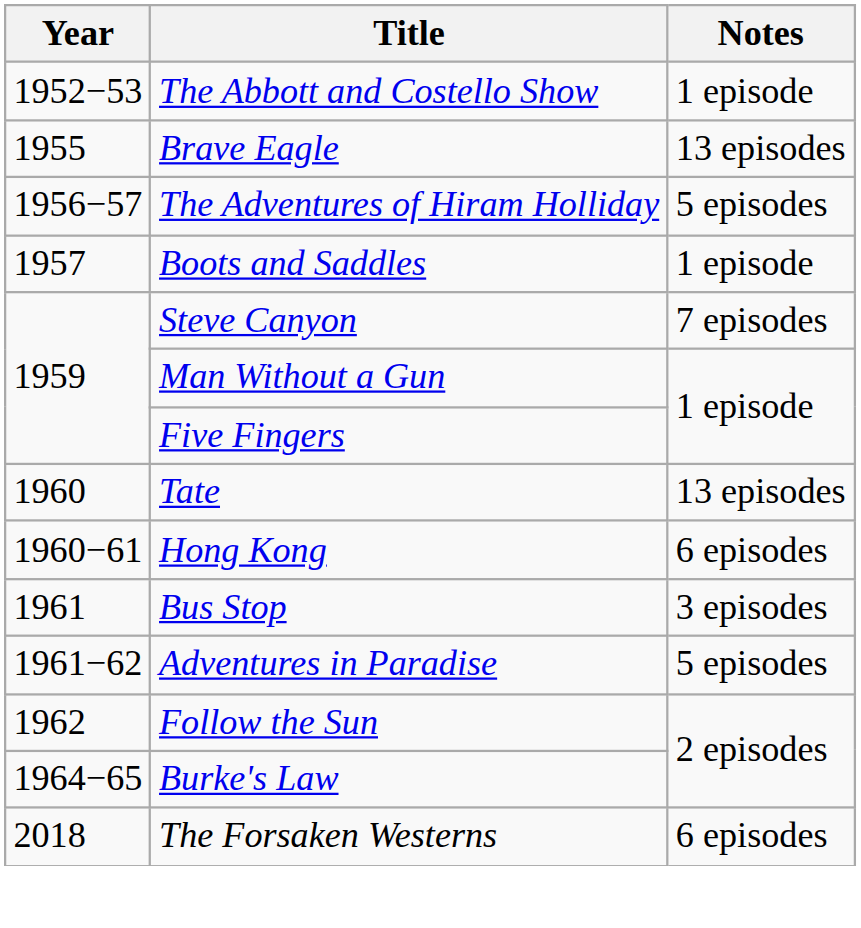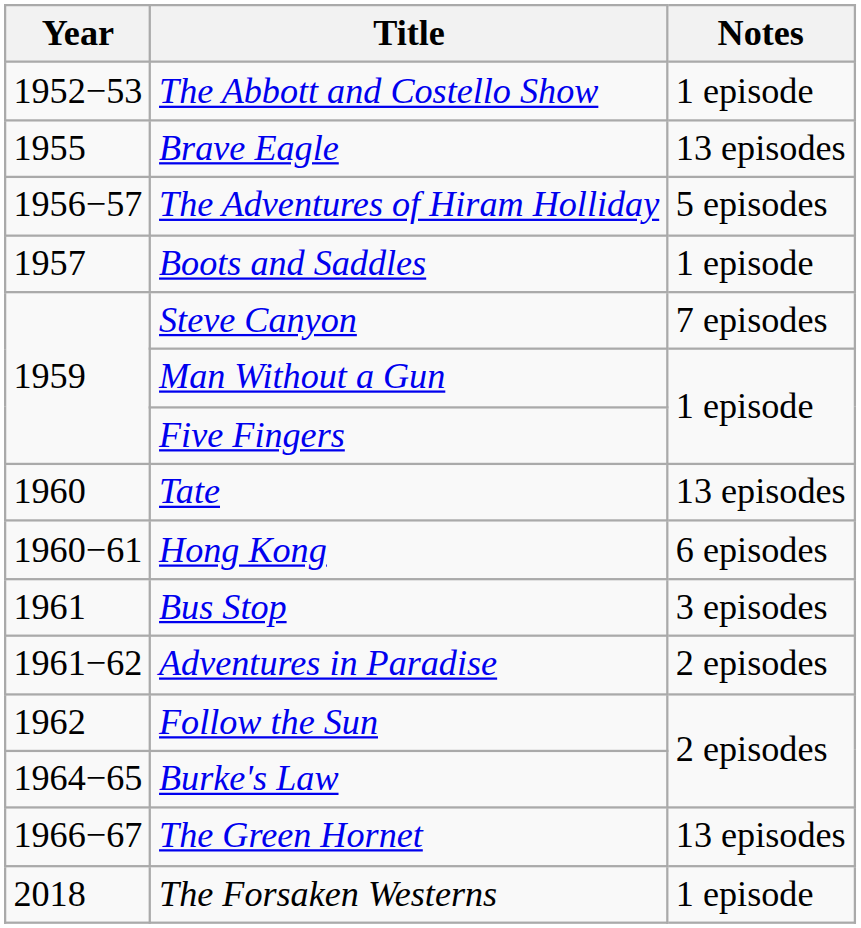Adventures in Paradise | Notes: 5 episodes -> 2 episodes
+ row: 1966−67 | The Green Hornet | 13 episodes
The Forsaken Westerns | Notes: 6 episodes -> 1 episode
